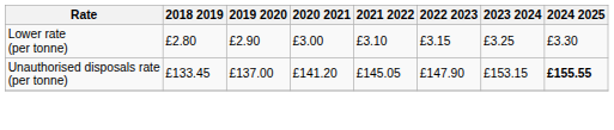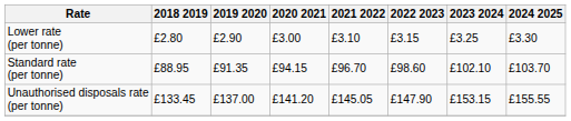+ row: Standard rate (per tonne) | £88.95 | £91.35 | £94.15 | £96.70 | £98.60 | £102.10 | £103.70
Unauthorised disposals rate (per tonne) | 2024 2025: bold -> normal
